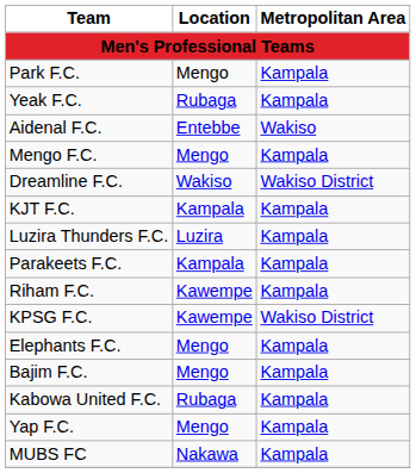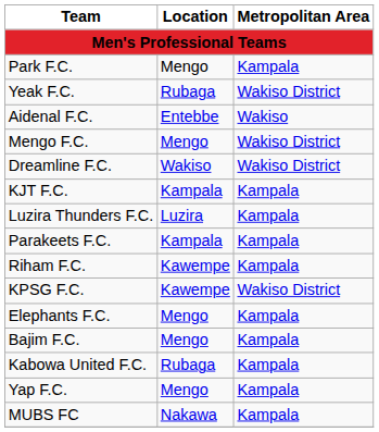Yeak F.C. | Metropolitan Area: Kampala -> Wakiso District
Mengo F.C. | Metropolitan Area: Kampala -> Wakiso District
